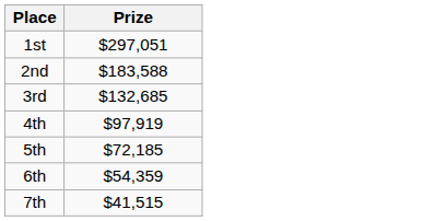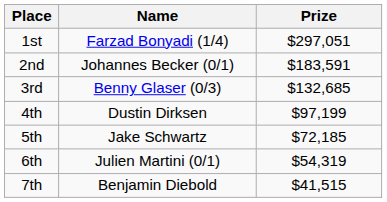+ column: Name | Farzad Bonyadi (1/4) | Johannes Becker (0/1) | Benny Glaser (0/3) | Dustin Dirksen | Jake Schwartz | Julien Martini (0/1) | Benjamin Diebold
2nd | Prize: $183,588 -> $183,591
4th | Prize: $97,919 -> $97,199
6th | Prize: $54,359 -> $54,319
